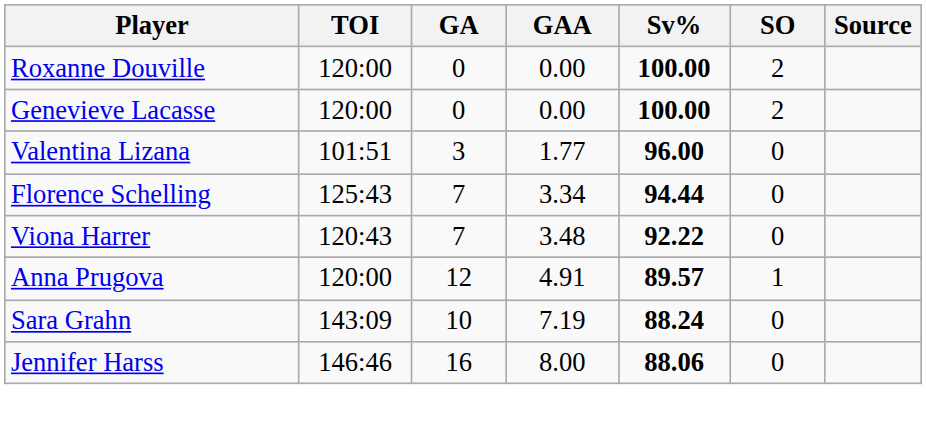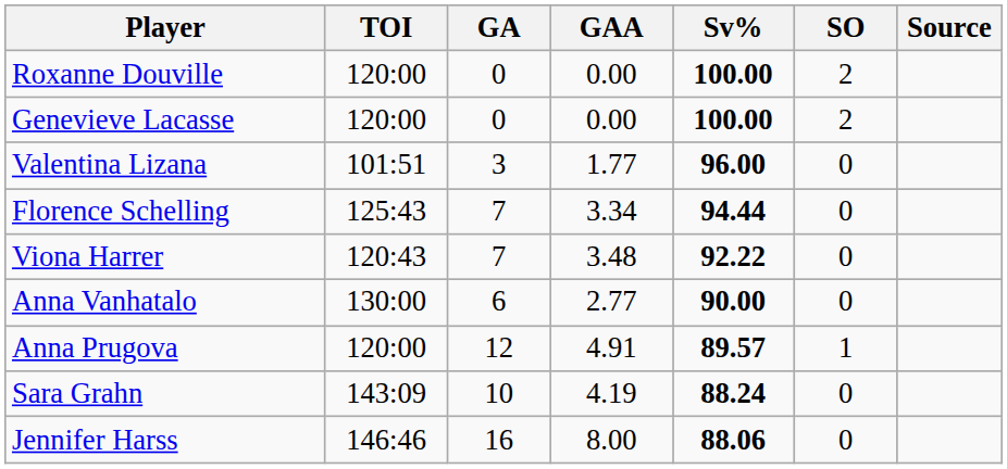+ row: Anna Vanhatalo | 130:00 | 6 | 2.77 | 90.00 | 0
Sara Grahn | GAA: 7.19 -> 4.19
